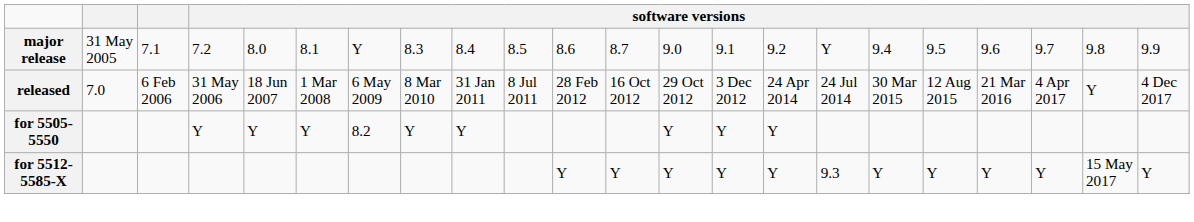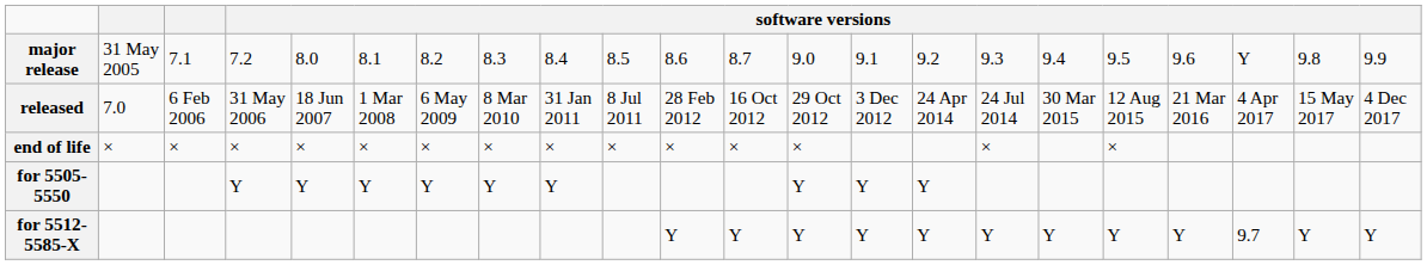major release | column 7: Y -> 8.2
major release | column 16: Y -> 9.3
major release | column 20: 9.7 -> Y
released | column 21: Y -> 15 May 2017
+ row: end of life | × | × | × | × | × | × | × | × | × | × | × | × | × | ×
for 5505-5550 | column 7: 8.2 -> Y
for 5512-5585-X | column 16: 9.3 -> Y
for 5512-5585-X | column 20: Y -> 9.7
for 5512-5585-X | column 21: 15 May 2017 -> Y
